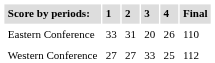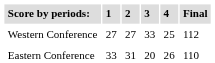rows swapped: Western Conference <-> Eastern Conference
